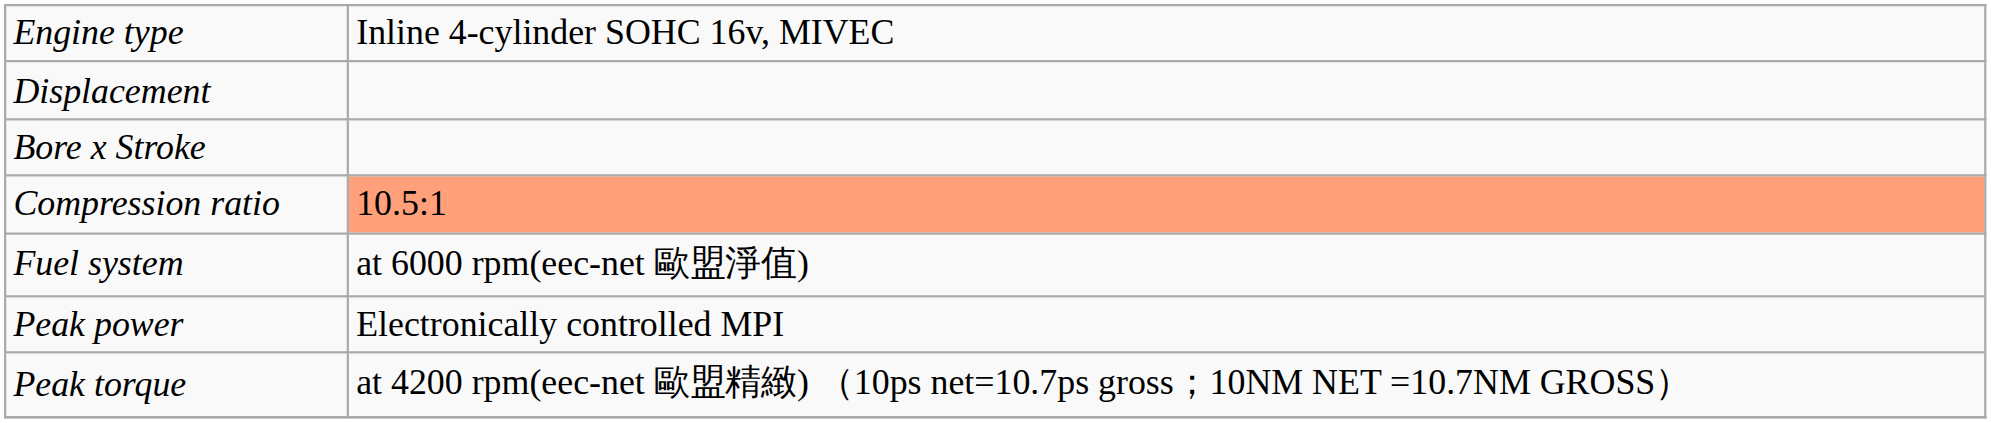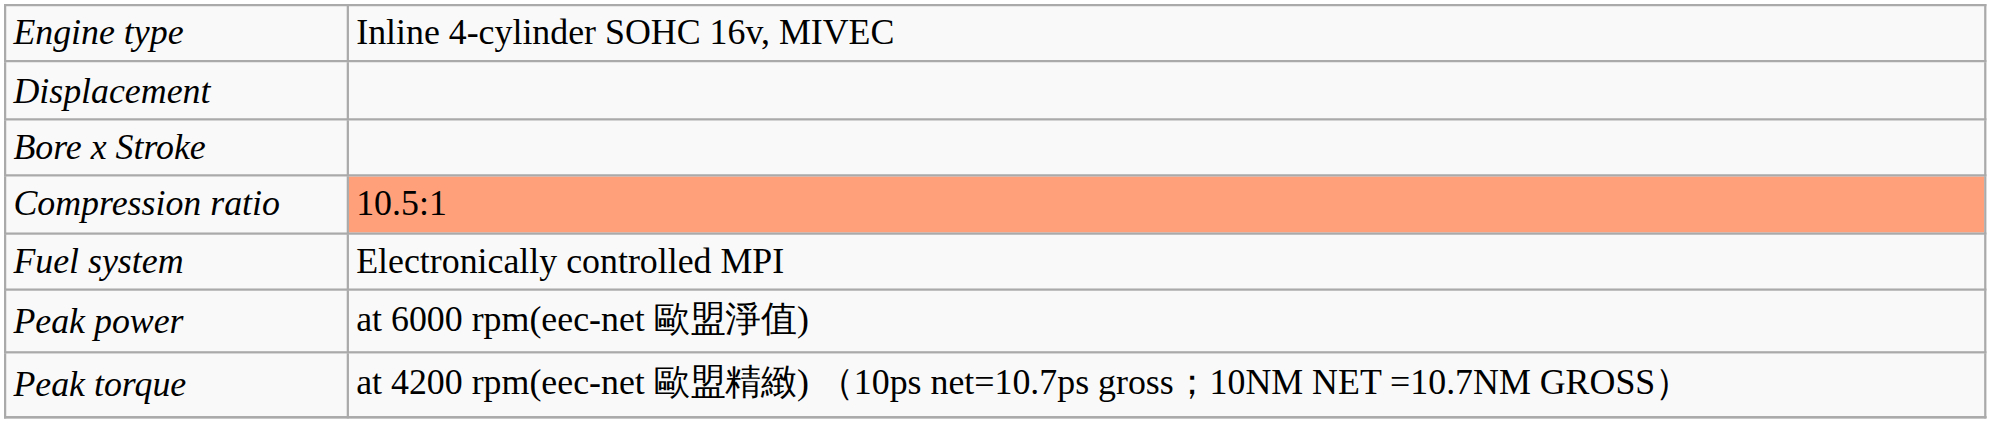Fuel system | column 2: at 6000 rpm(eec-net 歐盟淨值) -> Electronically controlled MPI
Peak power | column 2: Electronically controlled MPI -> at 6000 rpm(eec-net 歐盟淨值)
